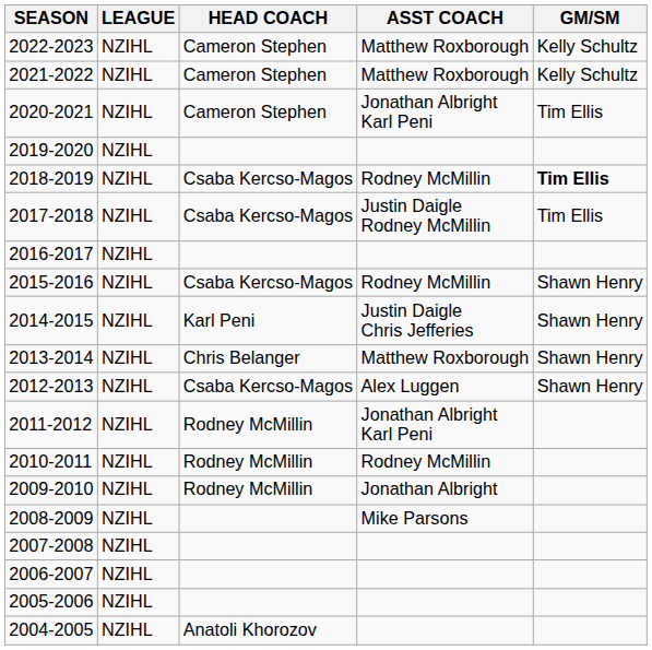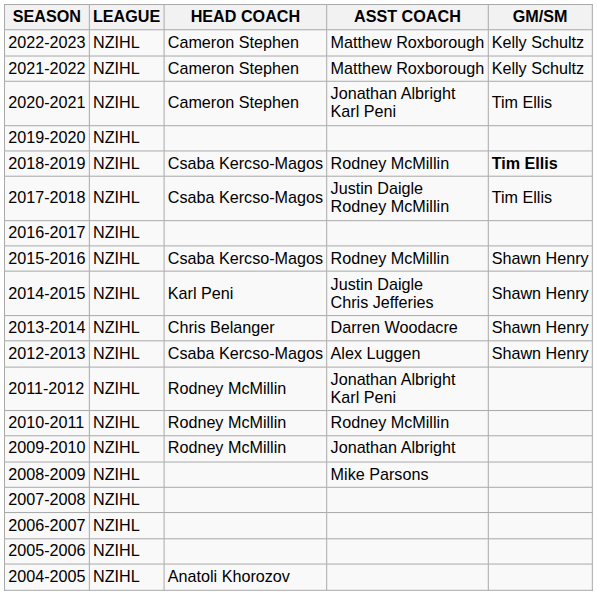2013-2014 | ASST COACH: Matthew Roxborough -> Darren Woodacre
